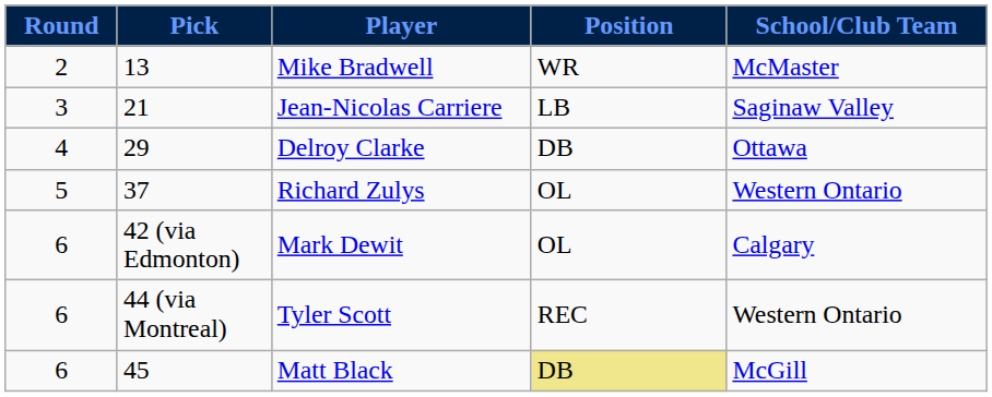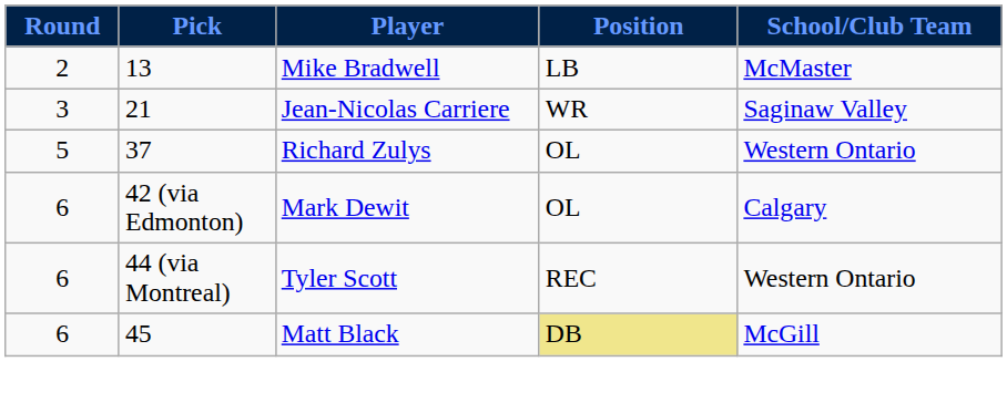Mike Bradwell | Position: WR -> LB
Jean-Nicolas Carriere | Position: LB -> WR
- row: 4 | 29 | Delroy Clarke | DB | Ottawa
